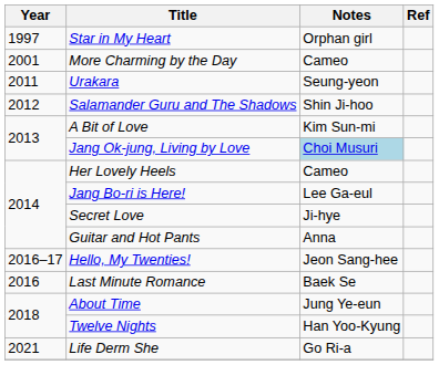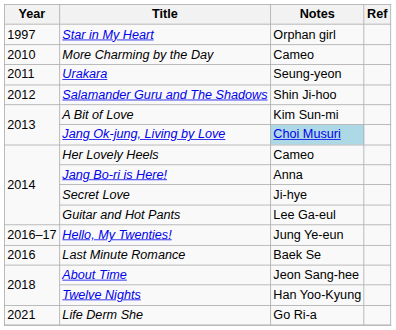More Charming by the Day | Year: 2001 -> 2010
Jang Bo-ri is Here! | Notes: Lee Ga-eul -> Anna
Guitar and Hot Pants | Notes: Anna -> Lee Ga-eul
Hello, My Twenties! | Notes: Jeon Sang-hee -> Jung Ye-eun
About Time | Notes: Jung Ye-eun -> Jeon Sang-hee
